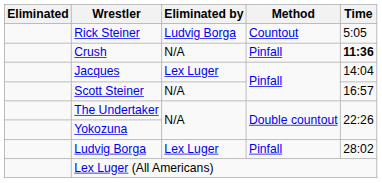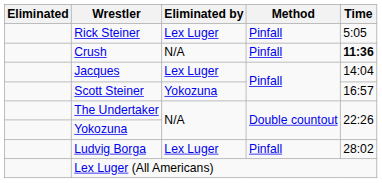Rick Steiner | Eliminated by: Ludvig Borga -> Lex Luger
Rick Steiner | Method: Countout -> Pinfall
Scott Steiner | Eliminated by: N/A -> Yokozuna
